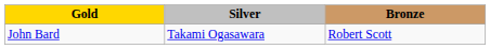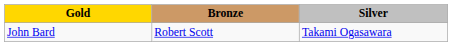columns swapped: Silver <-> Bronze
